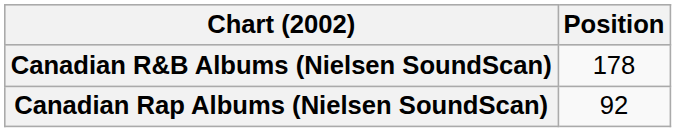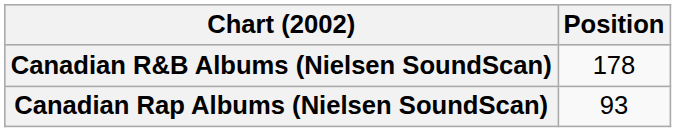Canadian Rap Albums (Nielsen SoundScan) | Position: 92 -> 93
